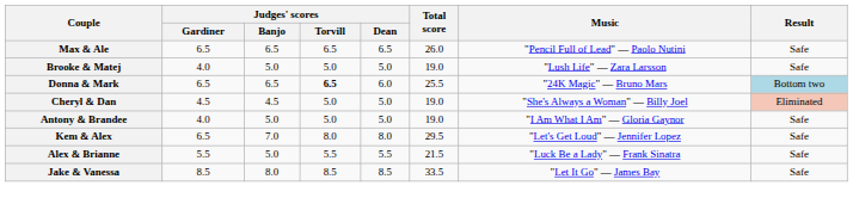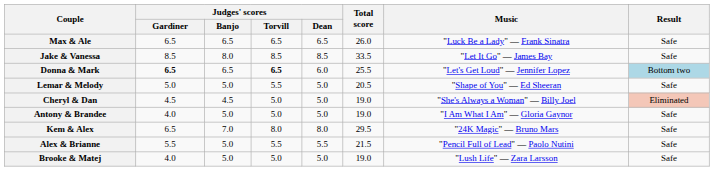Max & Ale | Music: "Pencil Full of Lead" — Paolo Nutini -> "Luck Be a Lady" — Frank Sinatra
rows swapped: Jake & Vanessa <-> Brooke & Matej
Donna & Mark | Judges' scores / Gardiner: normal -> bold
Donna & Mark | Music: "24K Magic" — Bruno Mars -> "Let's Get Loud" — Jennifer Lopez
+ row: Lemar & Melody | 5.0 | 5.0 | 5.5 | 5.0 | 20.5 | "Shape of You" — Ed Sheeran | Safe
Kem & Alex | Music: "Let's Get Loud" — Jennifer Lopez -> "24K Magic" — Bruno Mars
Alex & Brianne | Music: "Luck Be a Lady" — Frank Sinatra -> "Pencil Full of Lead" — Paolo Nutini
